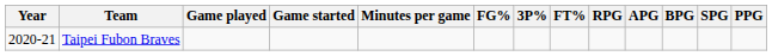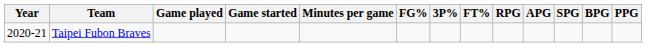columns swapped: SPG <-> BPG
